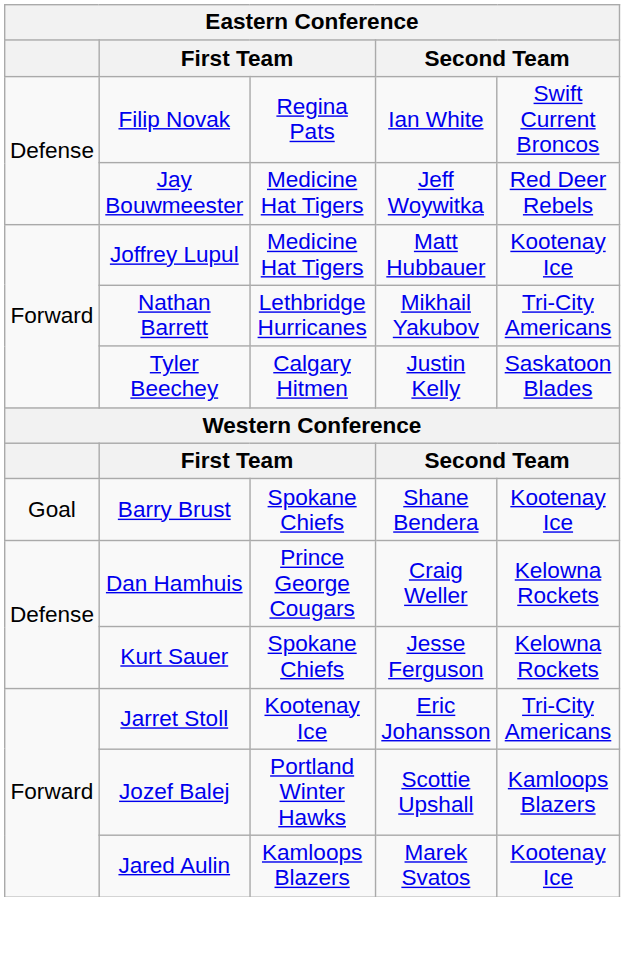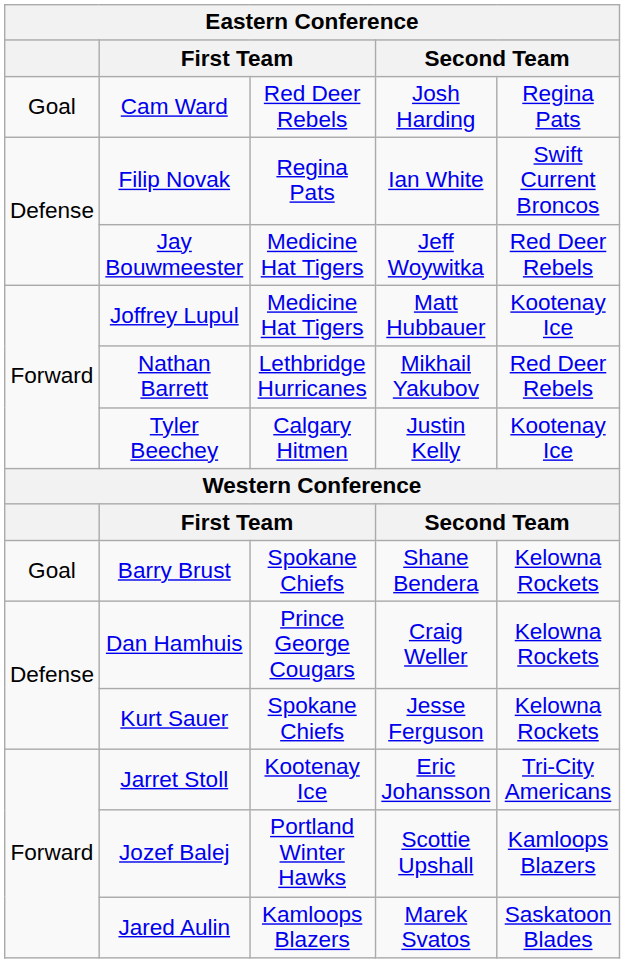+ row: Goal | Cam Ward | Red Deer Rebels | Josh Harding | Regina Pats
Nathan Barrett | column 5: Tri-City Americans -> Red Deer Rebels
Tyler Beechey | column 5: Saskatoon Blades -> Kootenay Ice
Barry Brust | column 5: Kootenay Ice -> Kelowna Rockets
Jared Aulin | column 5: Kootenay Ice -> Saskatoon Blades
